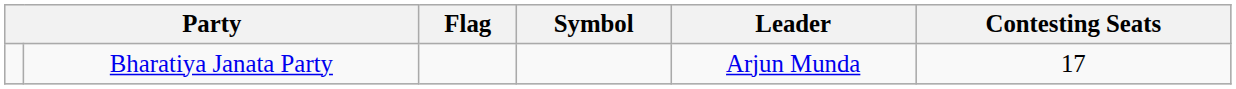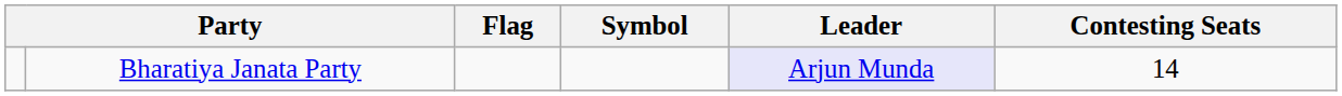Bharatiya Janata Party | Leader: no background -> lavender background
Bharatiya Janata Party | Contesting Seats: 17 -> 14
